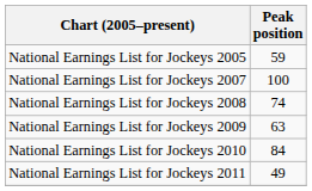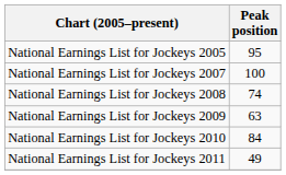National Earnings List for Jockeys 2005 | Peak position: 59 -> 95
